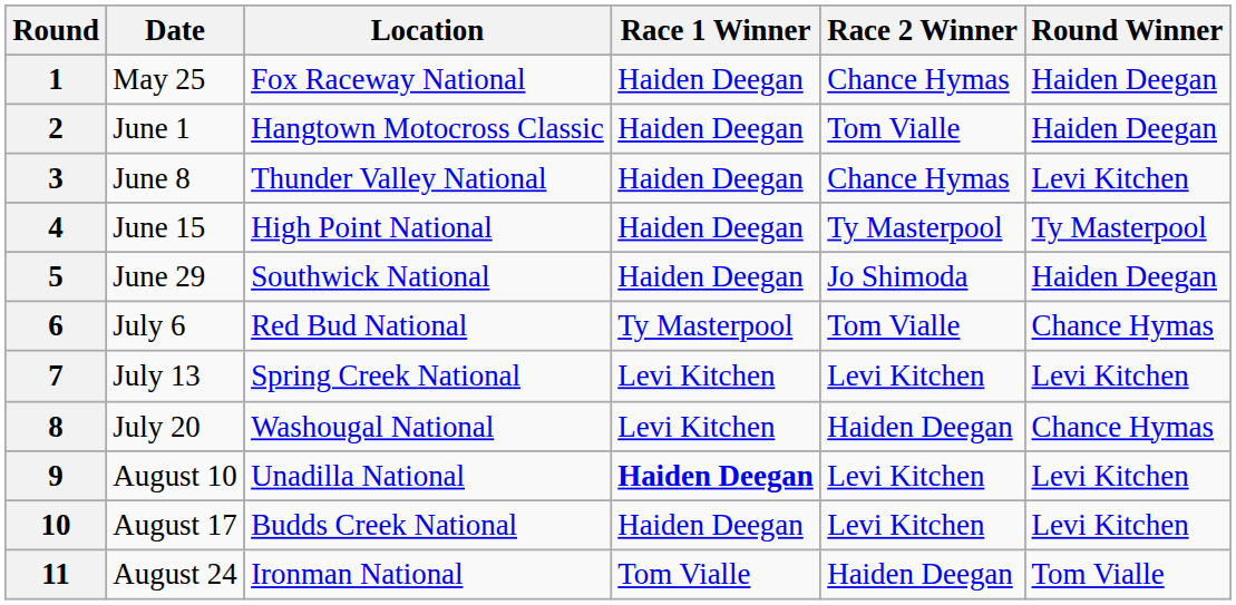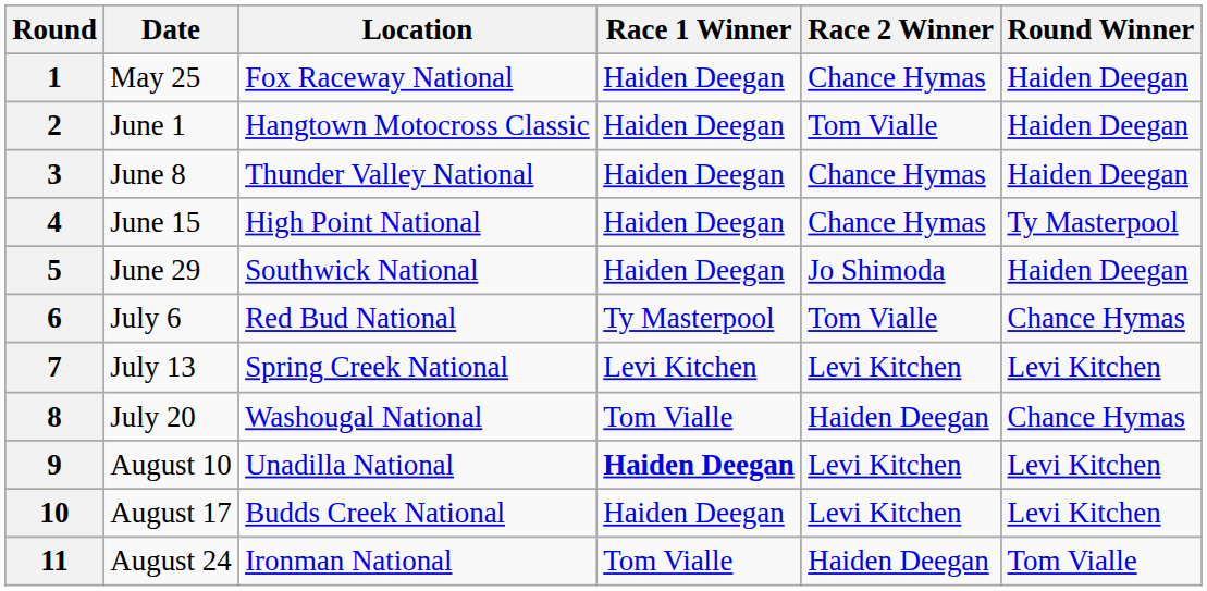3 | Round Winner: Levi Kitchen -> Haiden Deegan
4 | Race 2 Winner: Ty Masterpool -> Chance Hymas
8 | Race 1 Winner: Levi Kitchen -> Tom Vialle
